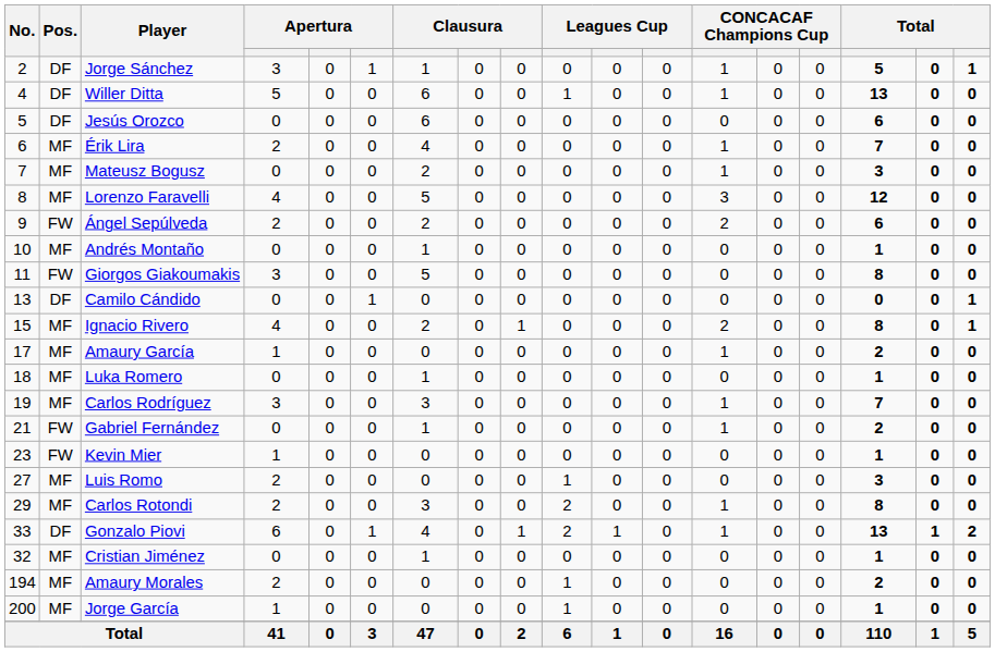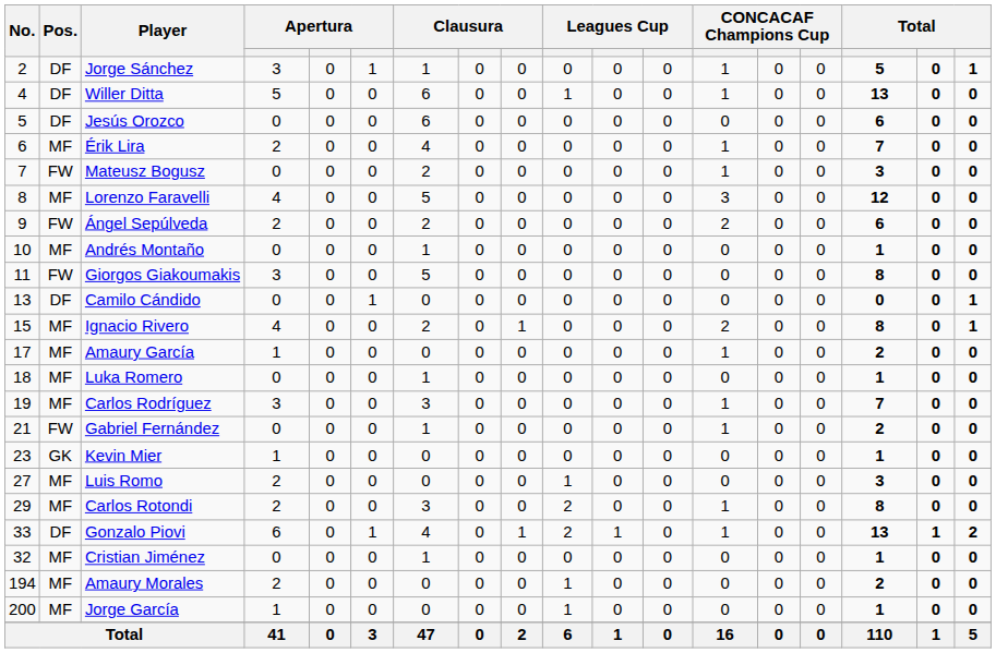Mateusz Bogusz | Pos.: MF -> FW
Kevin Mier | Pos.: FW -> GK
